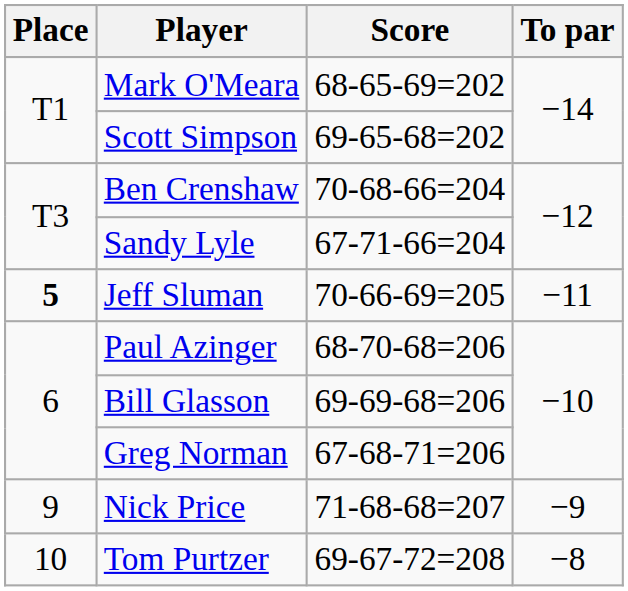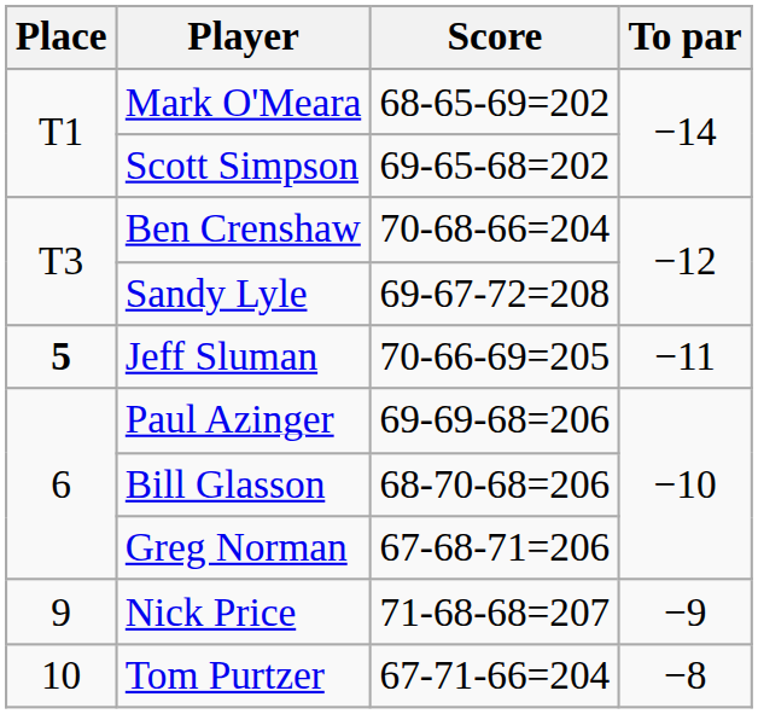Sandy Lyle | Score: 67-71-66=204 -> 69-67-72=208
Paul Azinger | Score: 68-70-68=206 -> 69-69-68=206
Bill Glasson | Score: 69-69-68=206 -> 68-70-68=206
Tom Purtzer | Score: 69-67-72=208 -> 67-71-66=204
